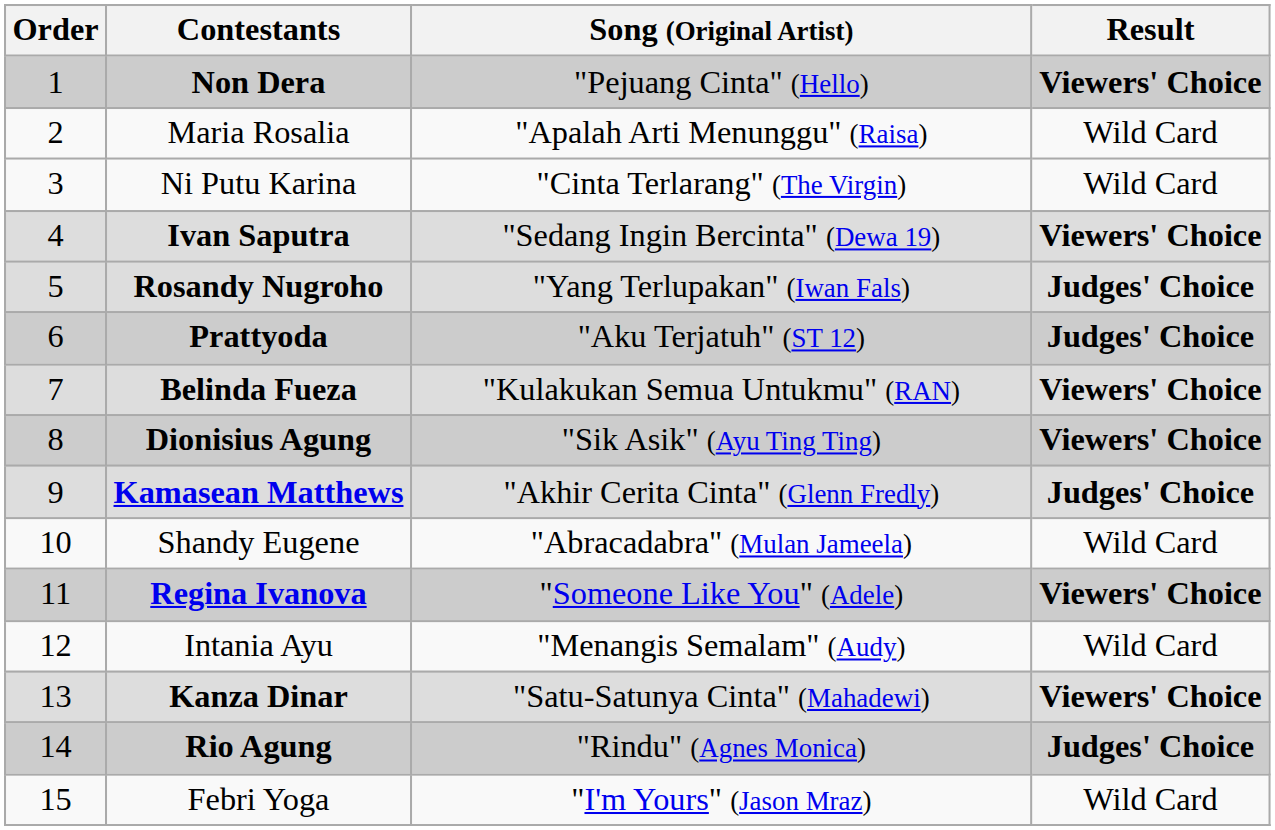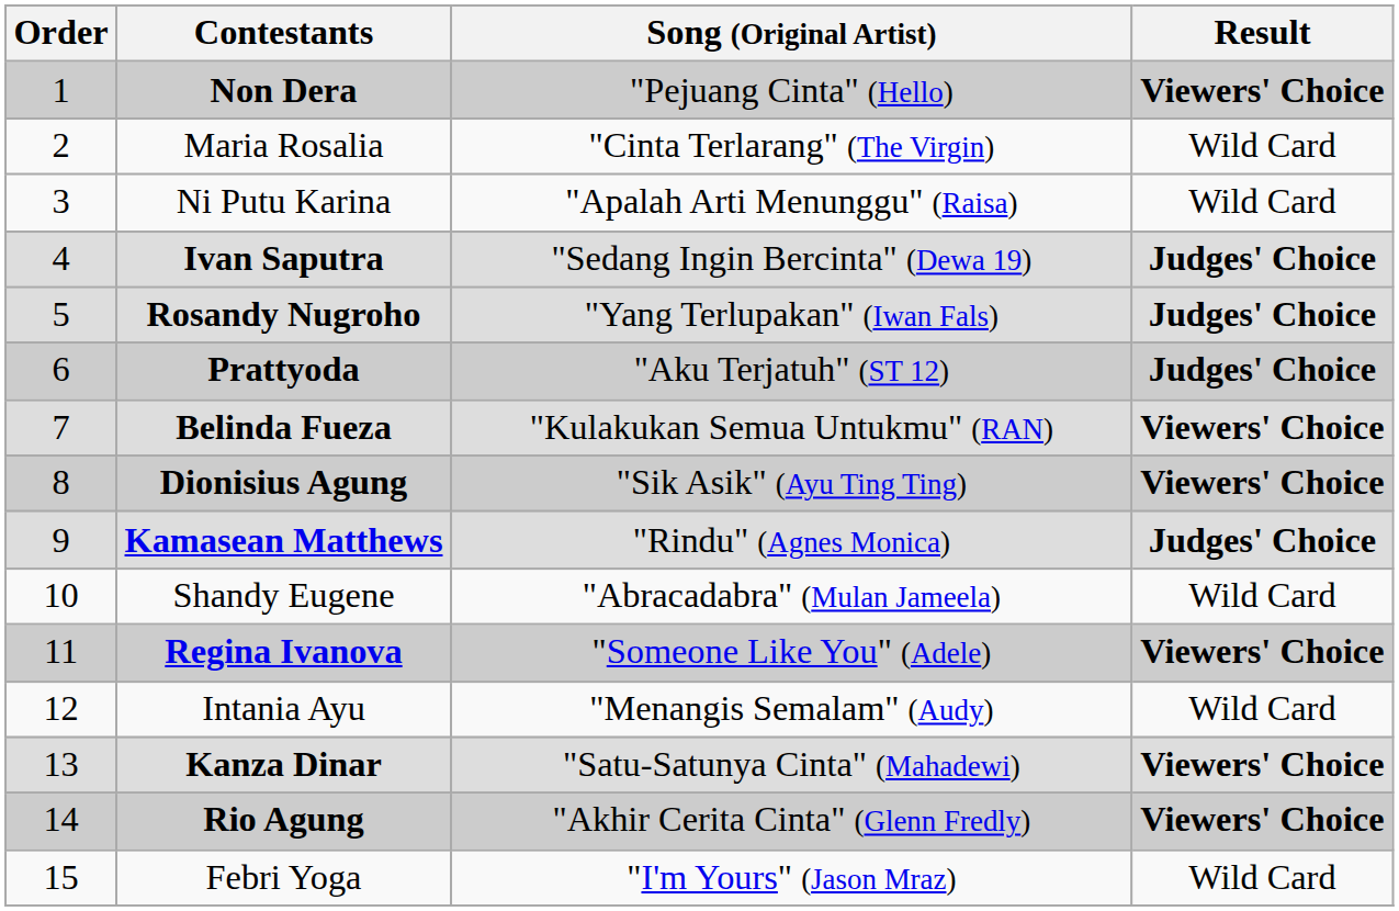Maria Rosalia | Song (Original Artist): "Apalah Arti Menunggu" (Raisa) -> "Cinta Terlarang" (The Virgin)
Ni Putu Karina | Song (Original Artist): "Cinta Terlarang" (The Virgin) -> "Apalah Arti Menunggu" (Raisa)
Ivan Saputra | Result: Viewers' Choice -> Judges' Choice
Kamasean Matthews | Song (Original Artist): "Akhir Cerita Cinta" (Glenn Fredly) -> "Rindu" (Agnes Monica)
Rio Agung | Song (Original Artist): "Rindu" (Agnes Monica) -> "Akhir Cerita Cinta" (Glenn Fredly)
Rio Agung | Result: Judges' Choice -> Viewers' Choice
